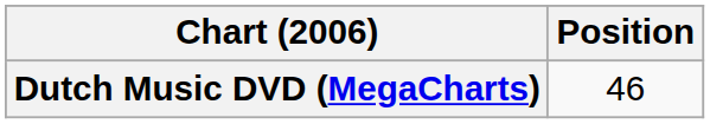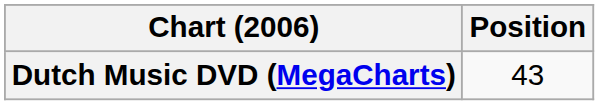Dutch Music DVD (MegaCharts) | Position: 46 -> 43
